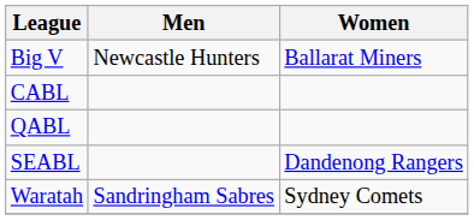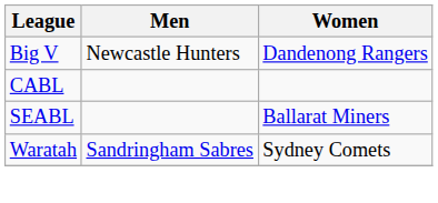Big V | Women: Ballarat Miners -> Dandenong Rangers
- row: QABL
SEABL | Women: Dandenong Rangers -> Ballarat Miners
